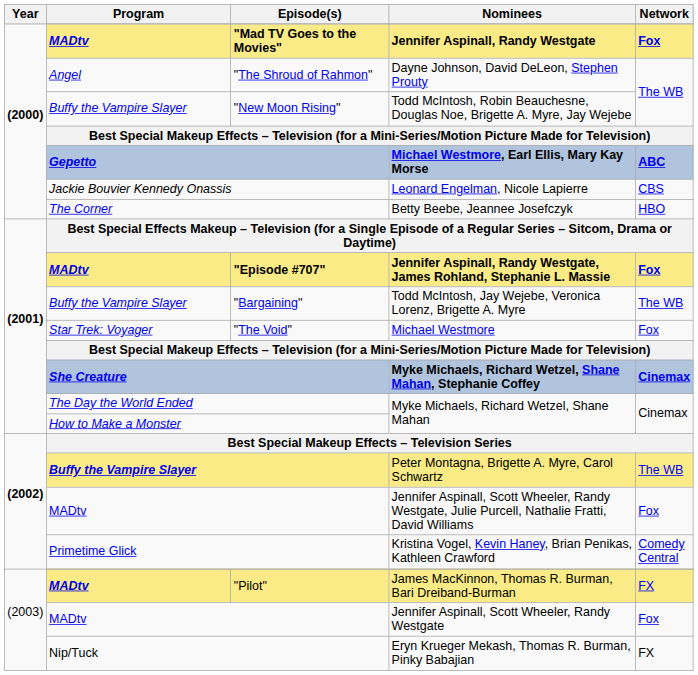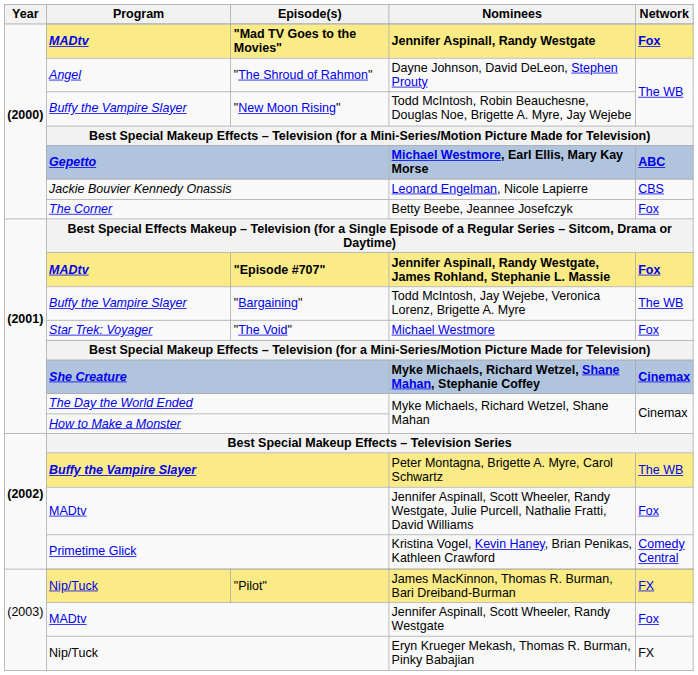The Corner | Network: HBO -> Fox
"Pilot" | Program: MADtv -> Nip/Tuck
